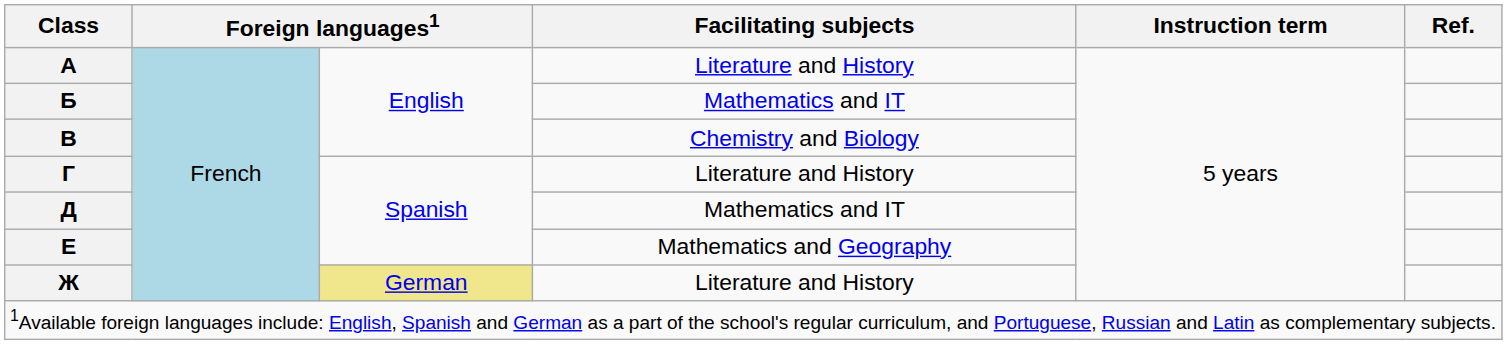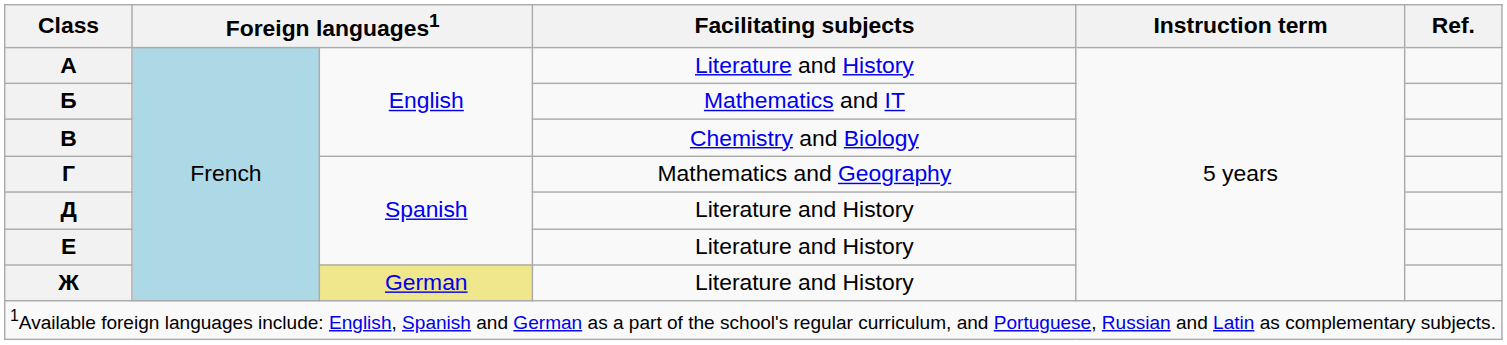Г | Facilitating subjects: Literature and History -> Mathematics and Geography
Д | Facilitating subjects: Mathematics and IT -> Literature and History
Е | Facilitating subjects: Mathematics and Geography -> Literature and History
